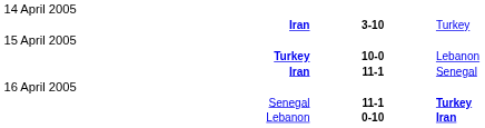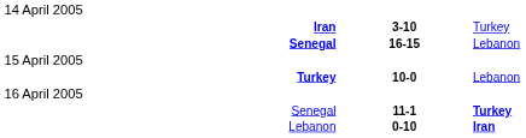+ row: Senegal | 16-15 | Lebanon
- row: Iran | 11-1 | Senegal
